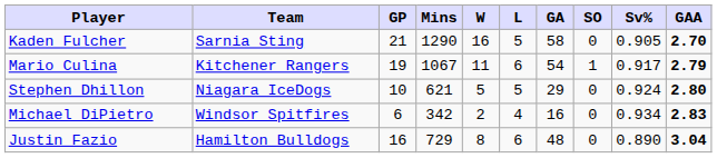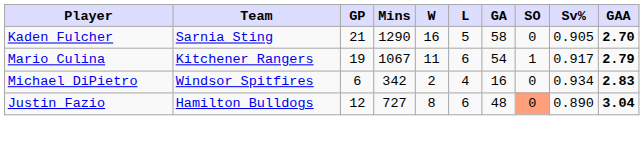- row: Stephen Dhillon | Niagara IceDogs | 10 | 621 | 5 | 5 | 29 | 0 | 0.924 | 2.80
Justin Fazio | GP: 16 -> 12
Justin Fazio | Mins: 729 -> 727
Justin Fazio | SO: no background -> lightsalmon background
